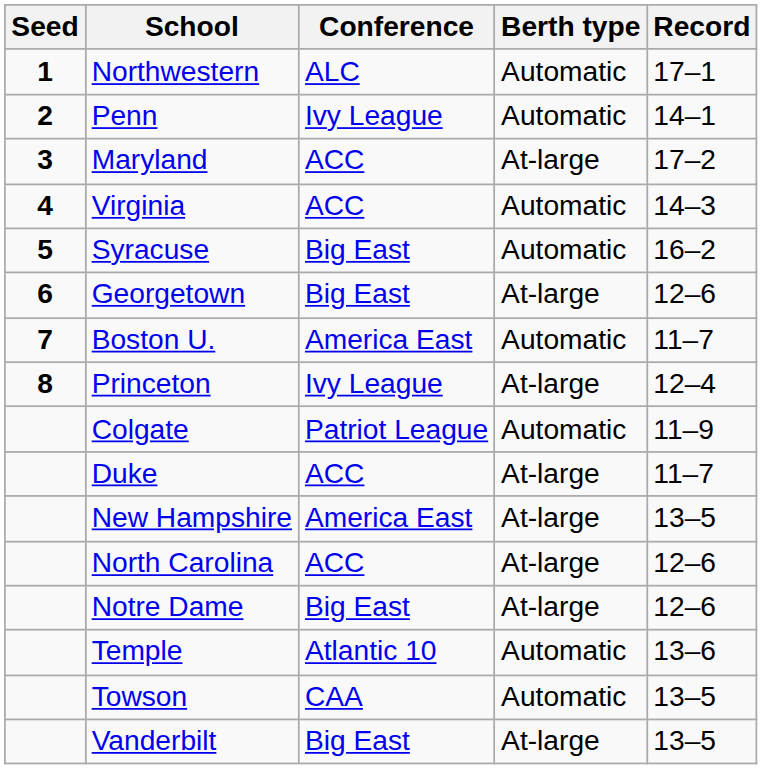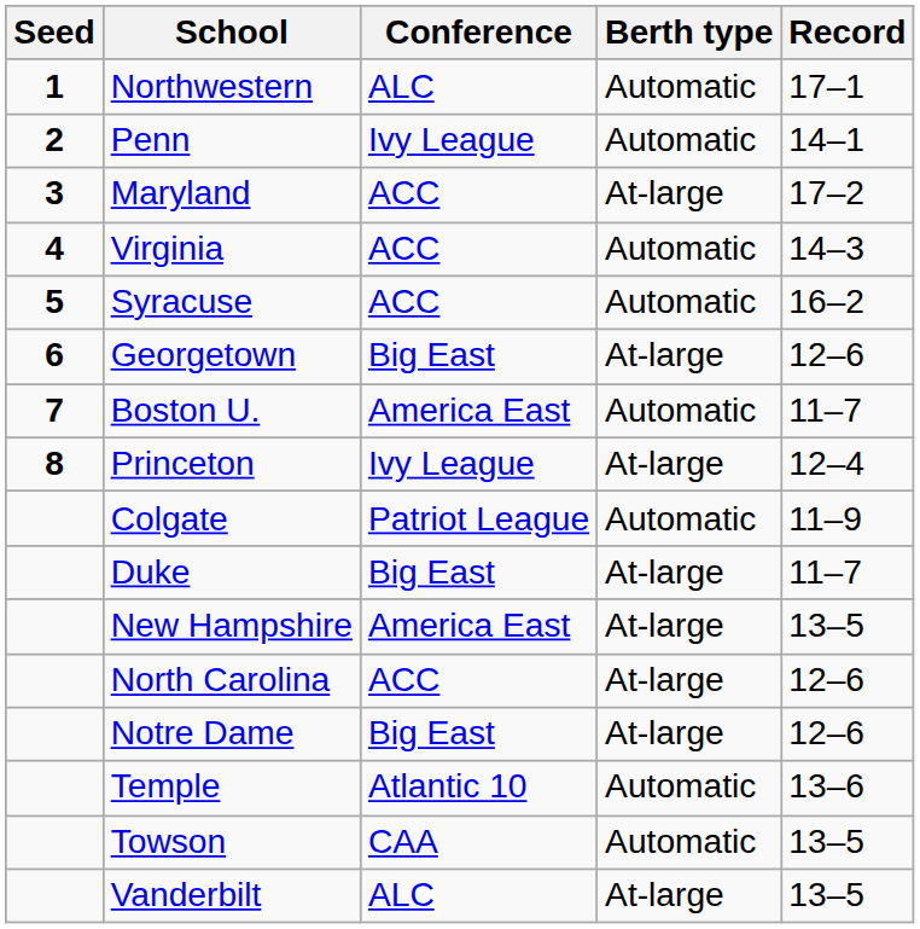Syracuse | Conference: Big East -> ACC
Duke | Conference: ACC -> Big East
Vanderbilt | Conference: Big East -> ALC
